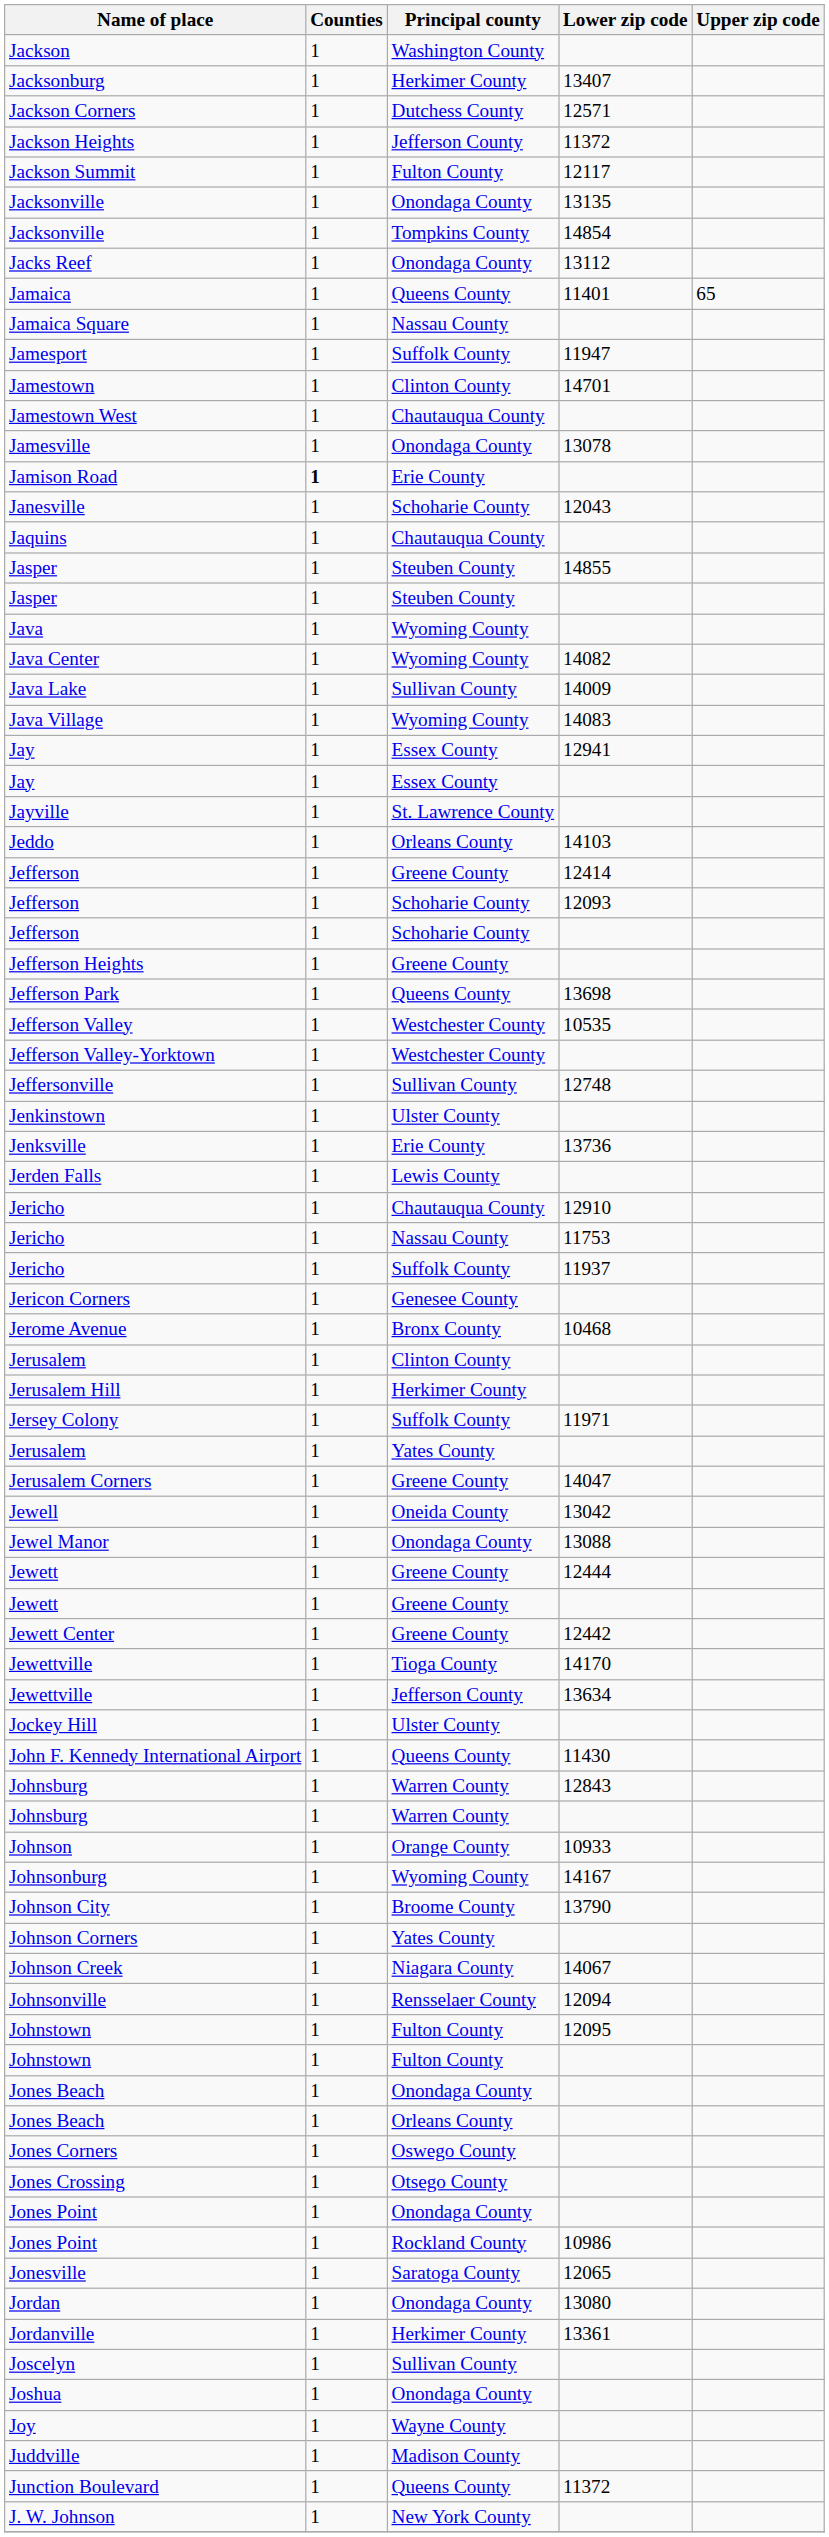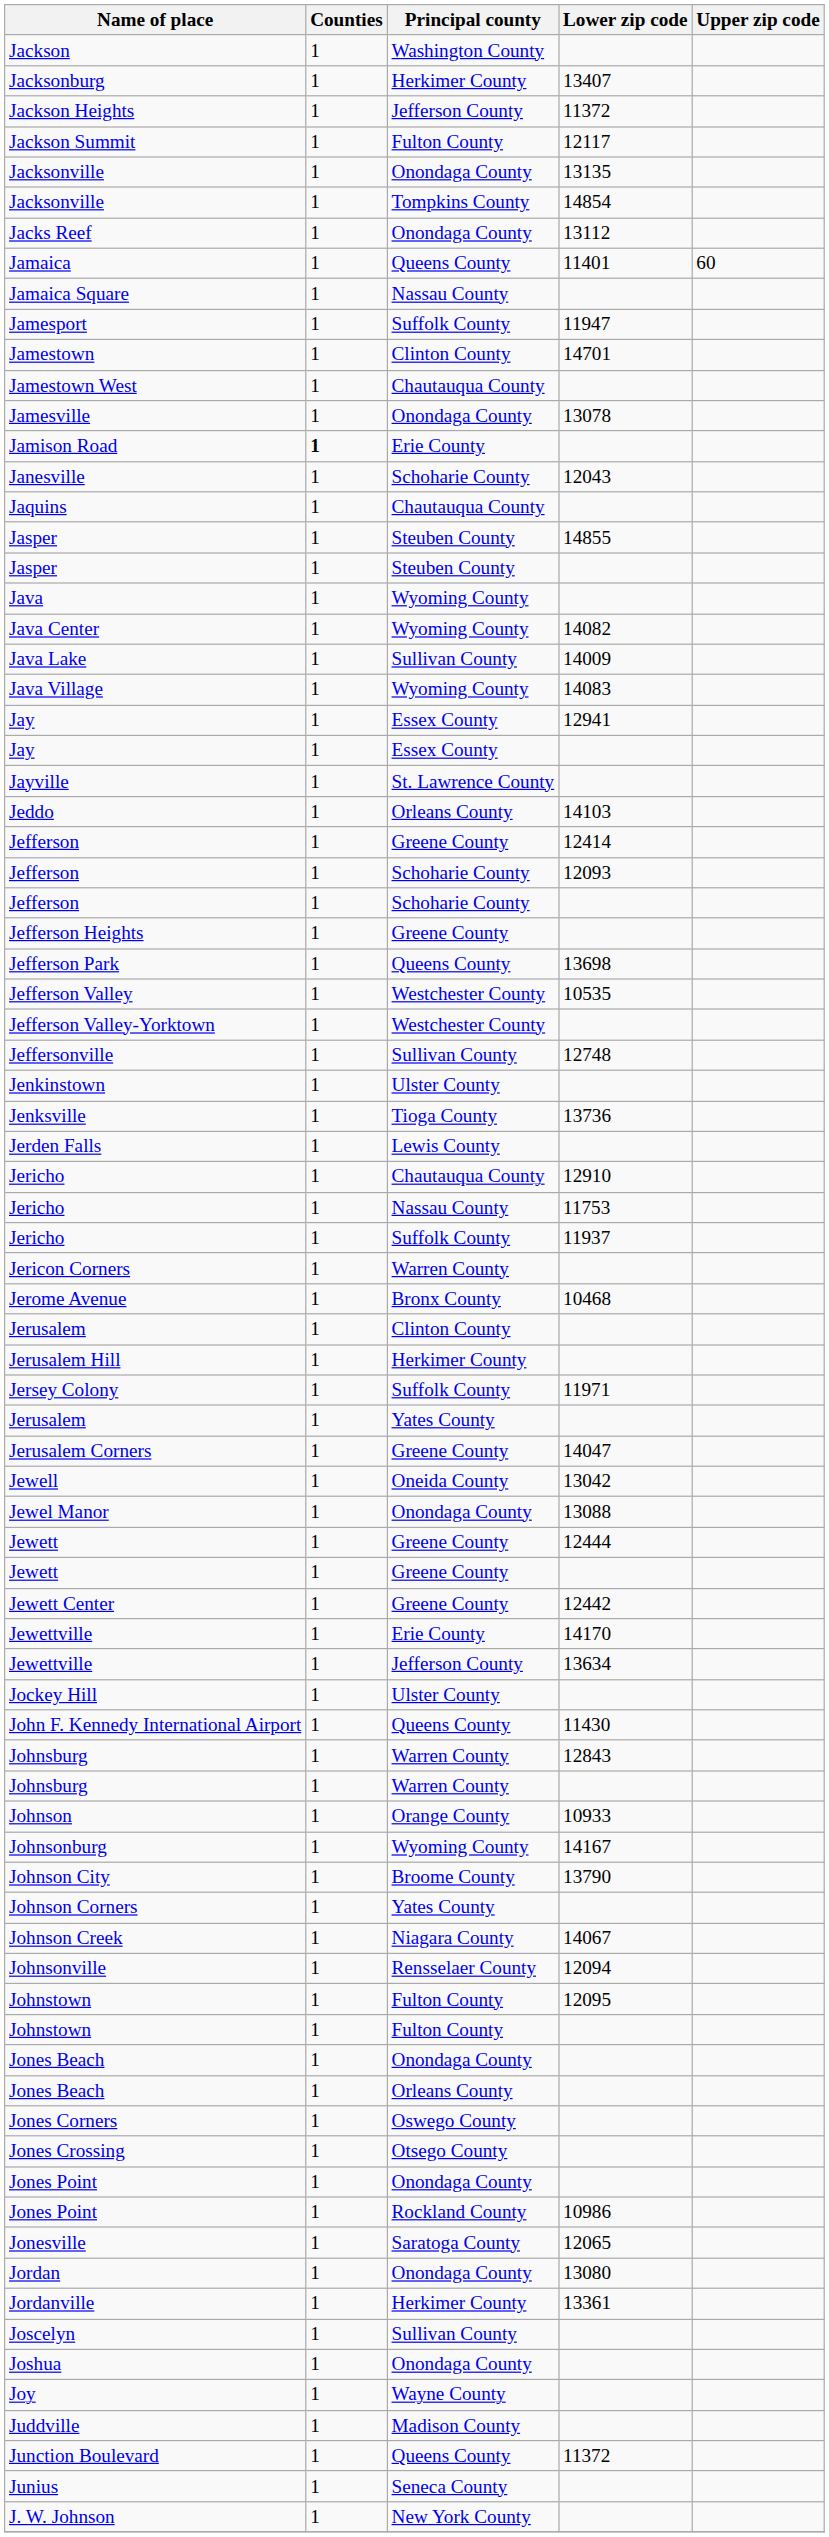- row: Jackson Corners | 1 | Dutchess County | 12571
Jamaica | Upper zip code: 65 -> 60
Jenksville | Principal county: Erie County -> Tioga County
Jericon Corners | Principal county: Genesee County -> Warren County
Jewettville / 14170 | Principal county: Tioga County -> Erie County
+ row: Junius | 1 | Seneca County
